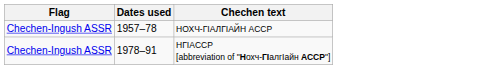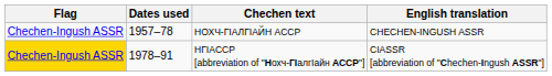+ column: English translation | CHECHEN-INGUSH ASSR | CIASSR [abbreviation of "Chechen-Ingush ASSR"]
НГІACCP [abbreviation of "Нохч-ГӀалгӀайн АССР"] | Flag: no background -> gold background
